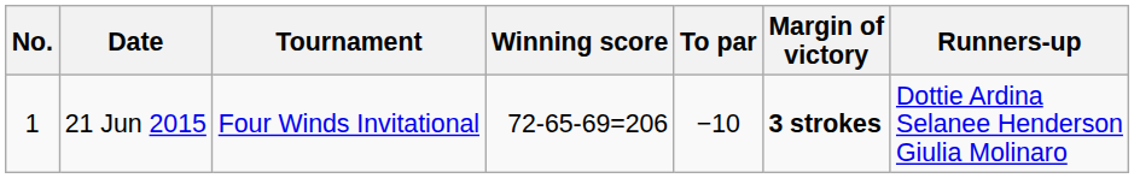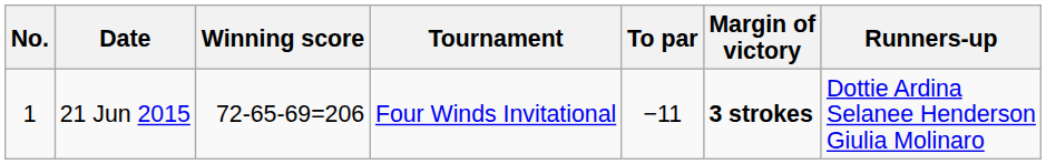columns swapped: Tournament <-> Winning score
21 Jun 2015 | To par: −10 -> −11
